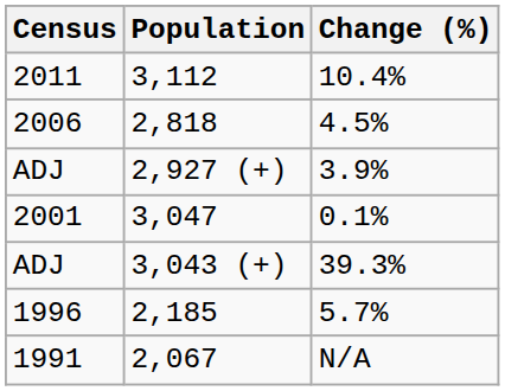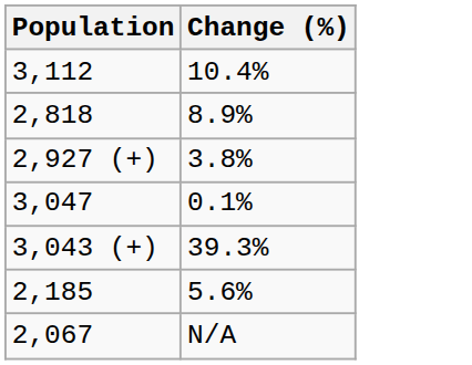- column: Census | 2011 | 2006 | ADJ | 2001 | ADJ | 1996 | 1991
2,818 | Change (%): 4.5% -> 8.9%
2,927 (+) | Change (%): 3.9% -> 3.8%
2,185 | Change (%): 5.7% -> 5.6%
